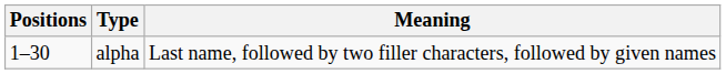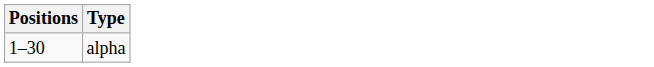- column: Meaning | Last name, followed by two filler characters, followed by given names
